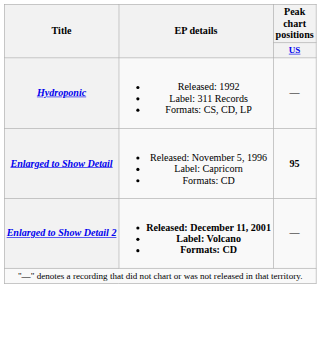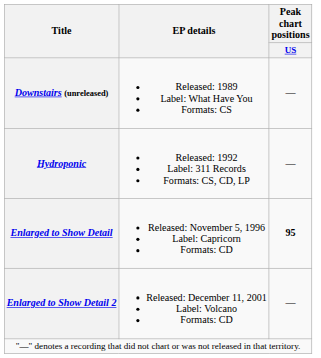+ row: Downstairs (unreleased) | Released: 1989 Label: What Have You Formats: CS | —
Enlarged to Show Detail 2 | EP details: bold -> normal
